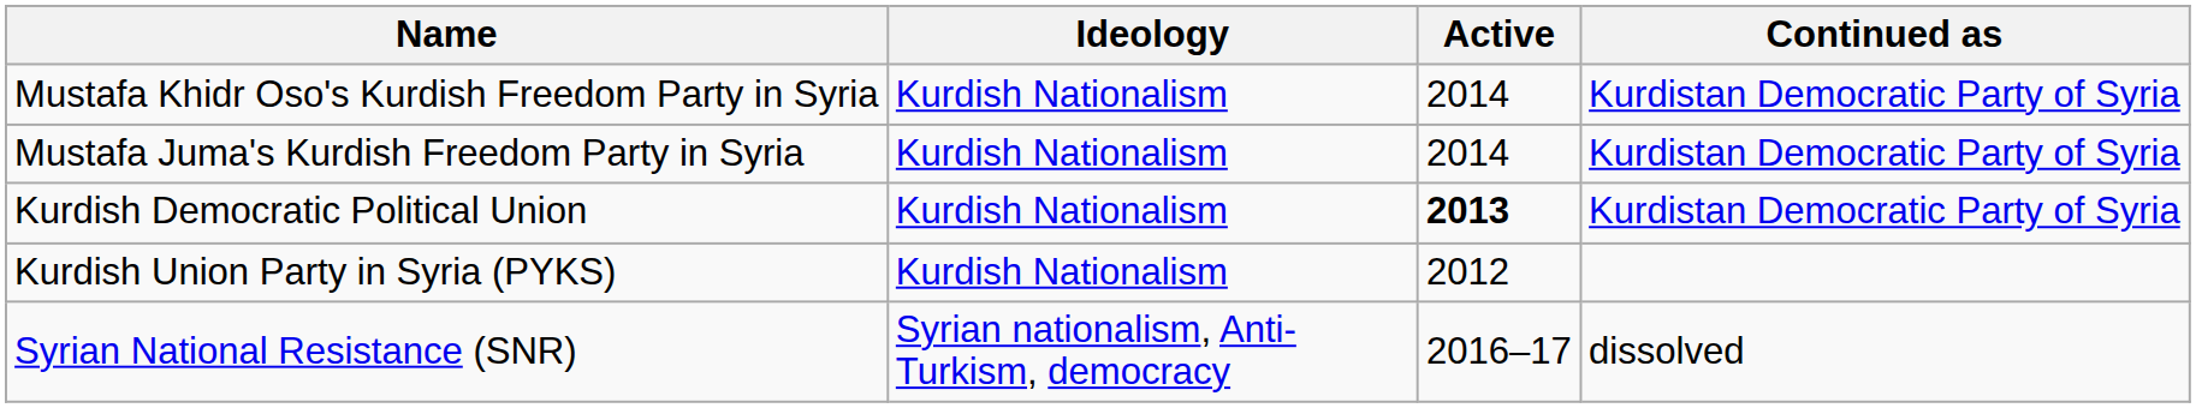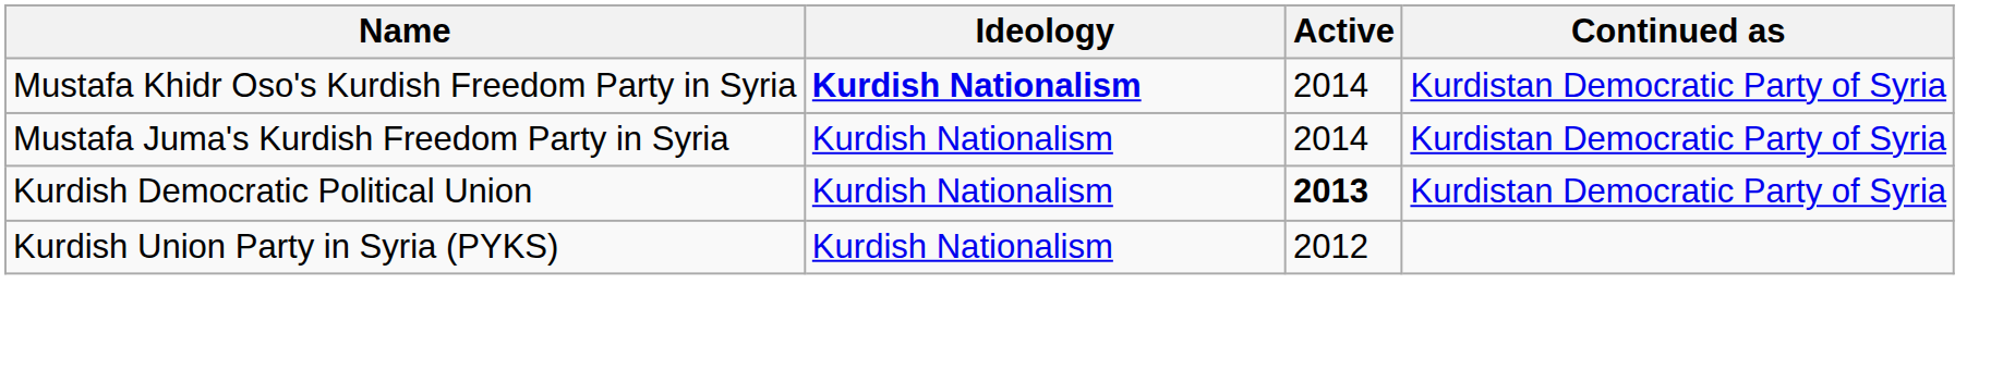Mustafa Khidr Oso's Kurdish Freedom Party in Syria | Ideology: normal -> bold
- row: Syrian National Resistance (SNR) | Syrian nationalism, Anti-Turkism, democracy | 2016–17 | dissolved
